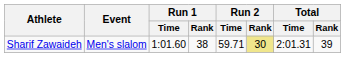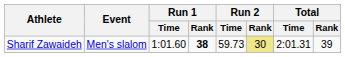Sharif Zawaideh | Run 1 / Rank: normal -> bold
Sharif Zawaideh | Run 2 / Time: 59.71 -> 59.73
